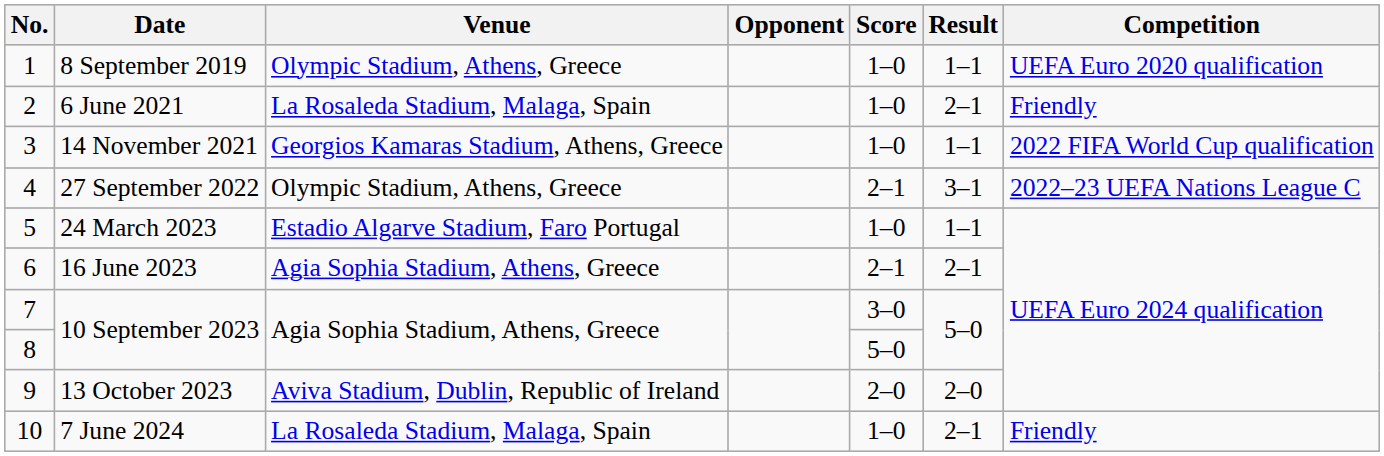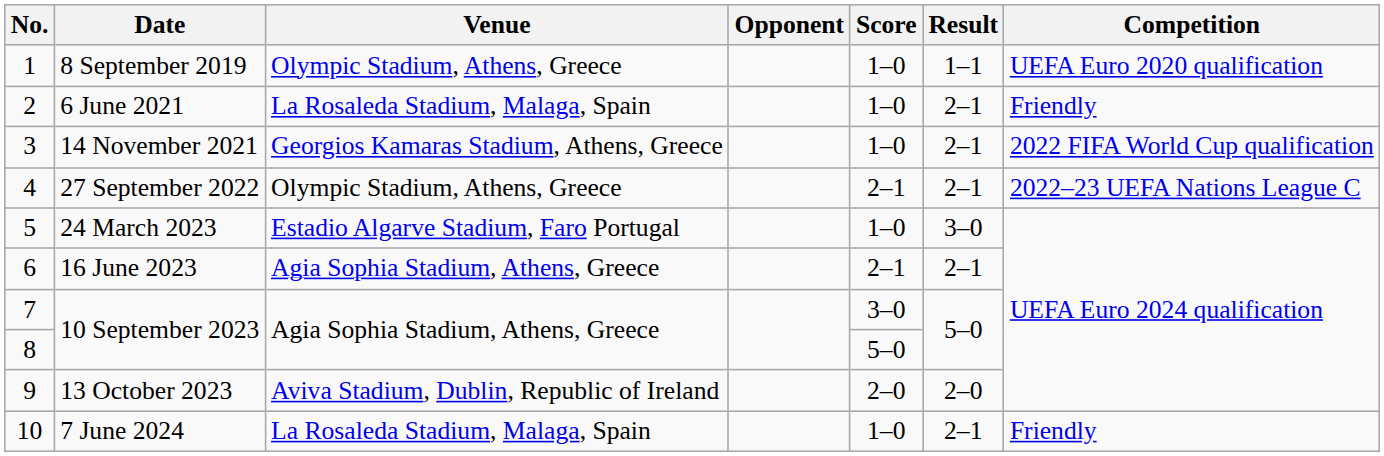14 November 2021 | Result: 1–1 -> 2–1
27 September 2022 | Result: 3–1 -> 2–1
24 March 2023 | Result: 1–1 -> 3–0
